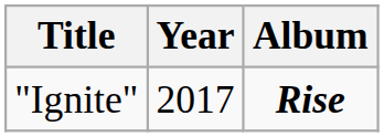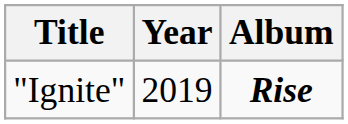"Ignite" | Year: 2017 -> 2019
